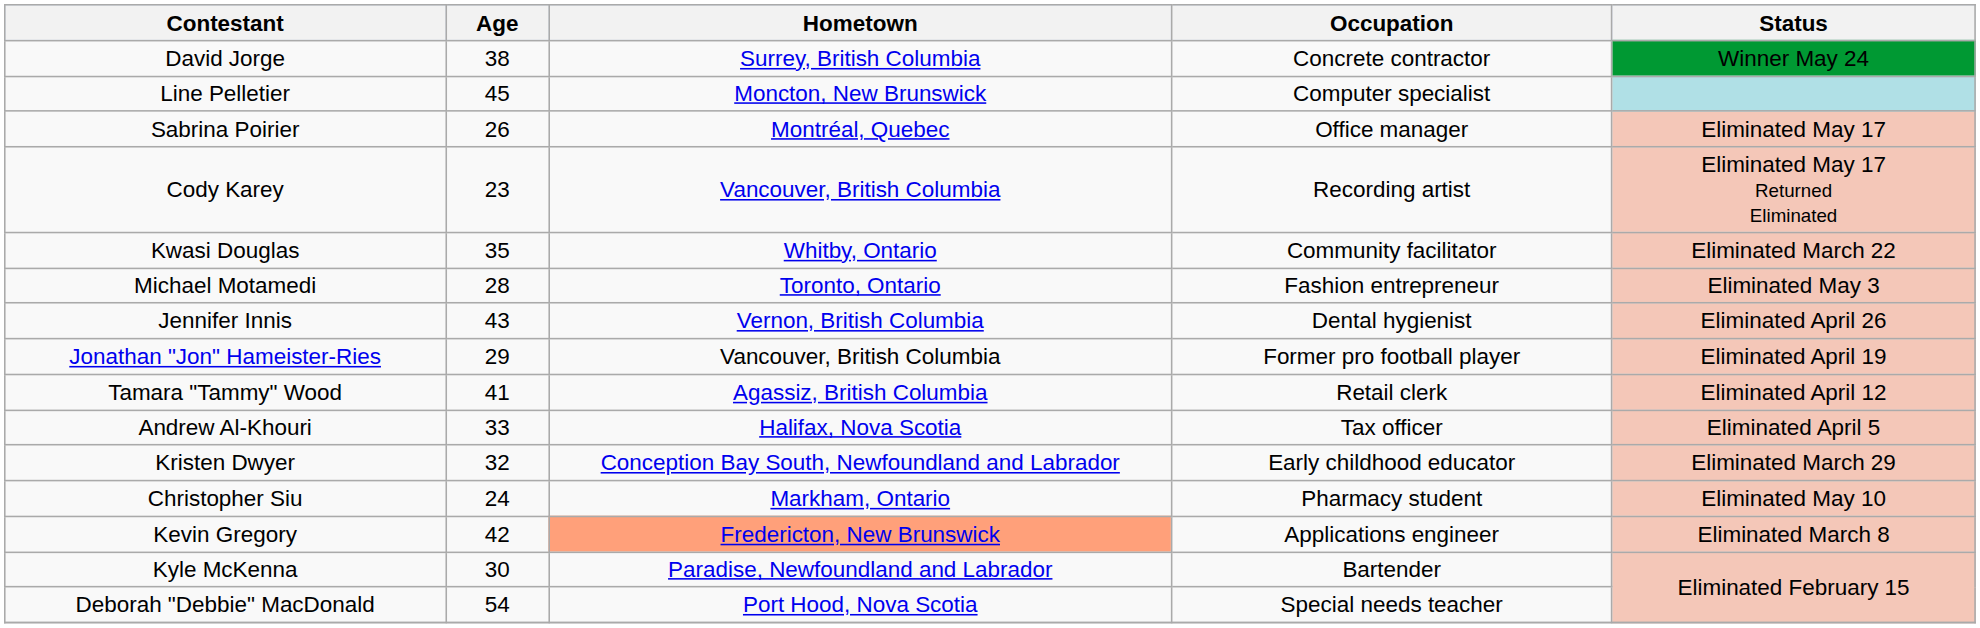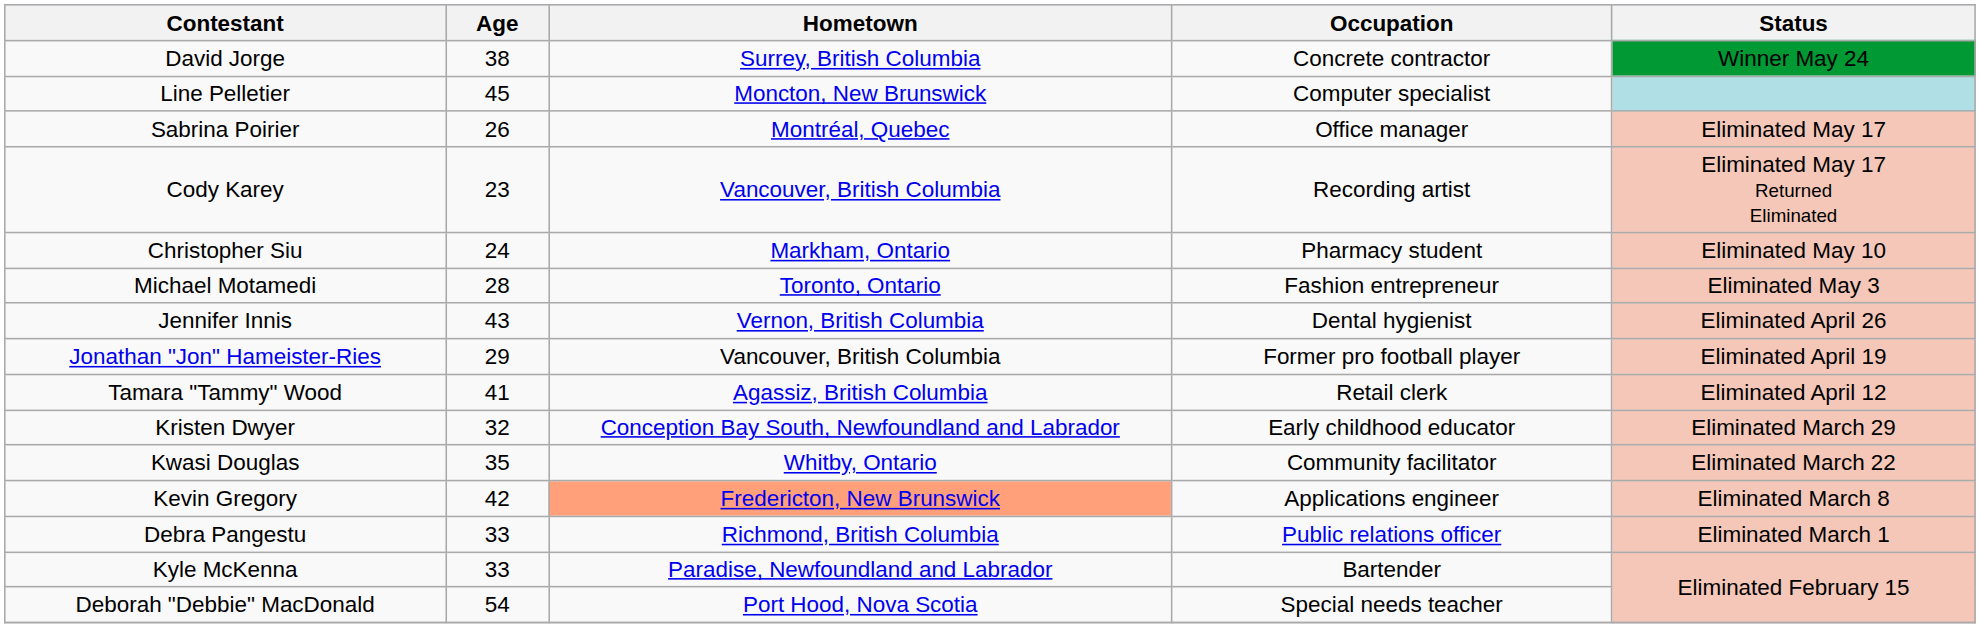rows swapped: Christopher Siu <-> Kwasi Douglas
- row: Andrew Al-Khouri | 33 | Halifax, Nova Scotia | Tax officer | Eliminated April 5
+ row: Debra Pangestu | 33 | Richmond, British Columbia | Public relations officer | Eliminated March 1
Kyle McKenna | Age: 30 -> 33
